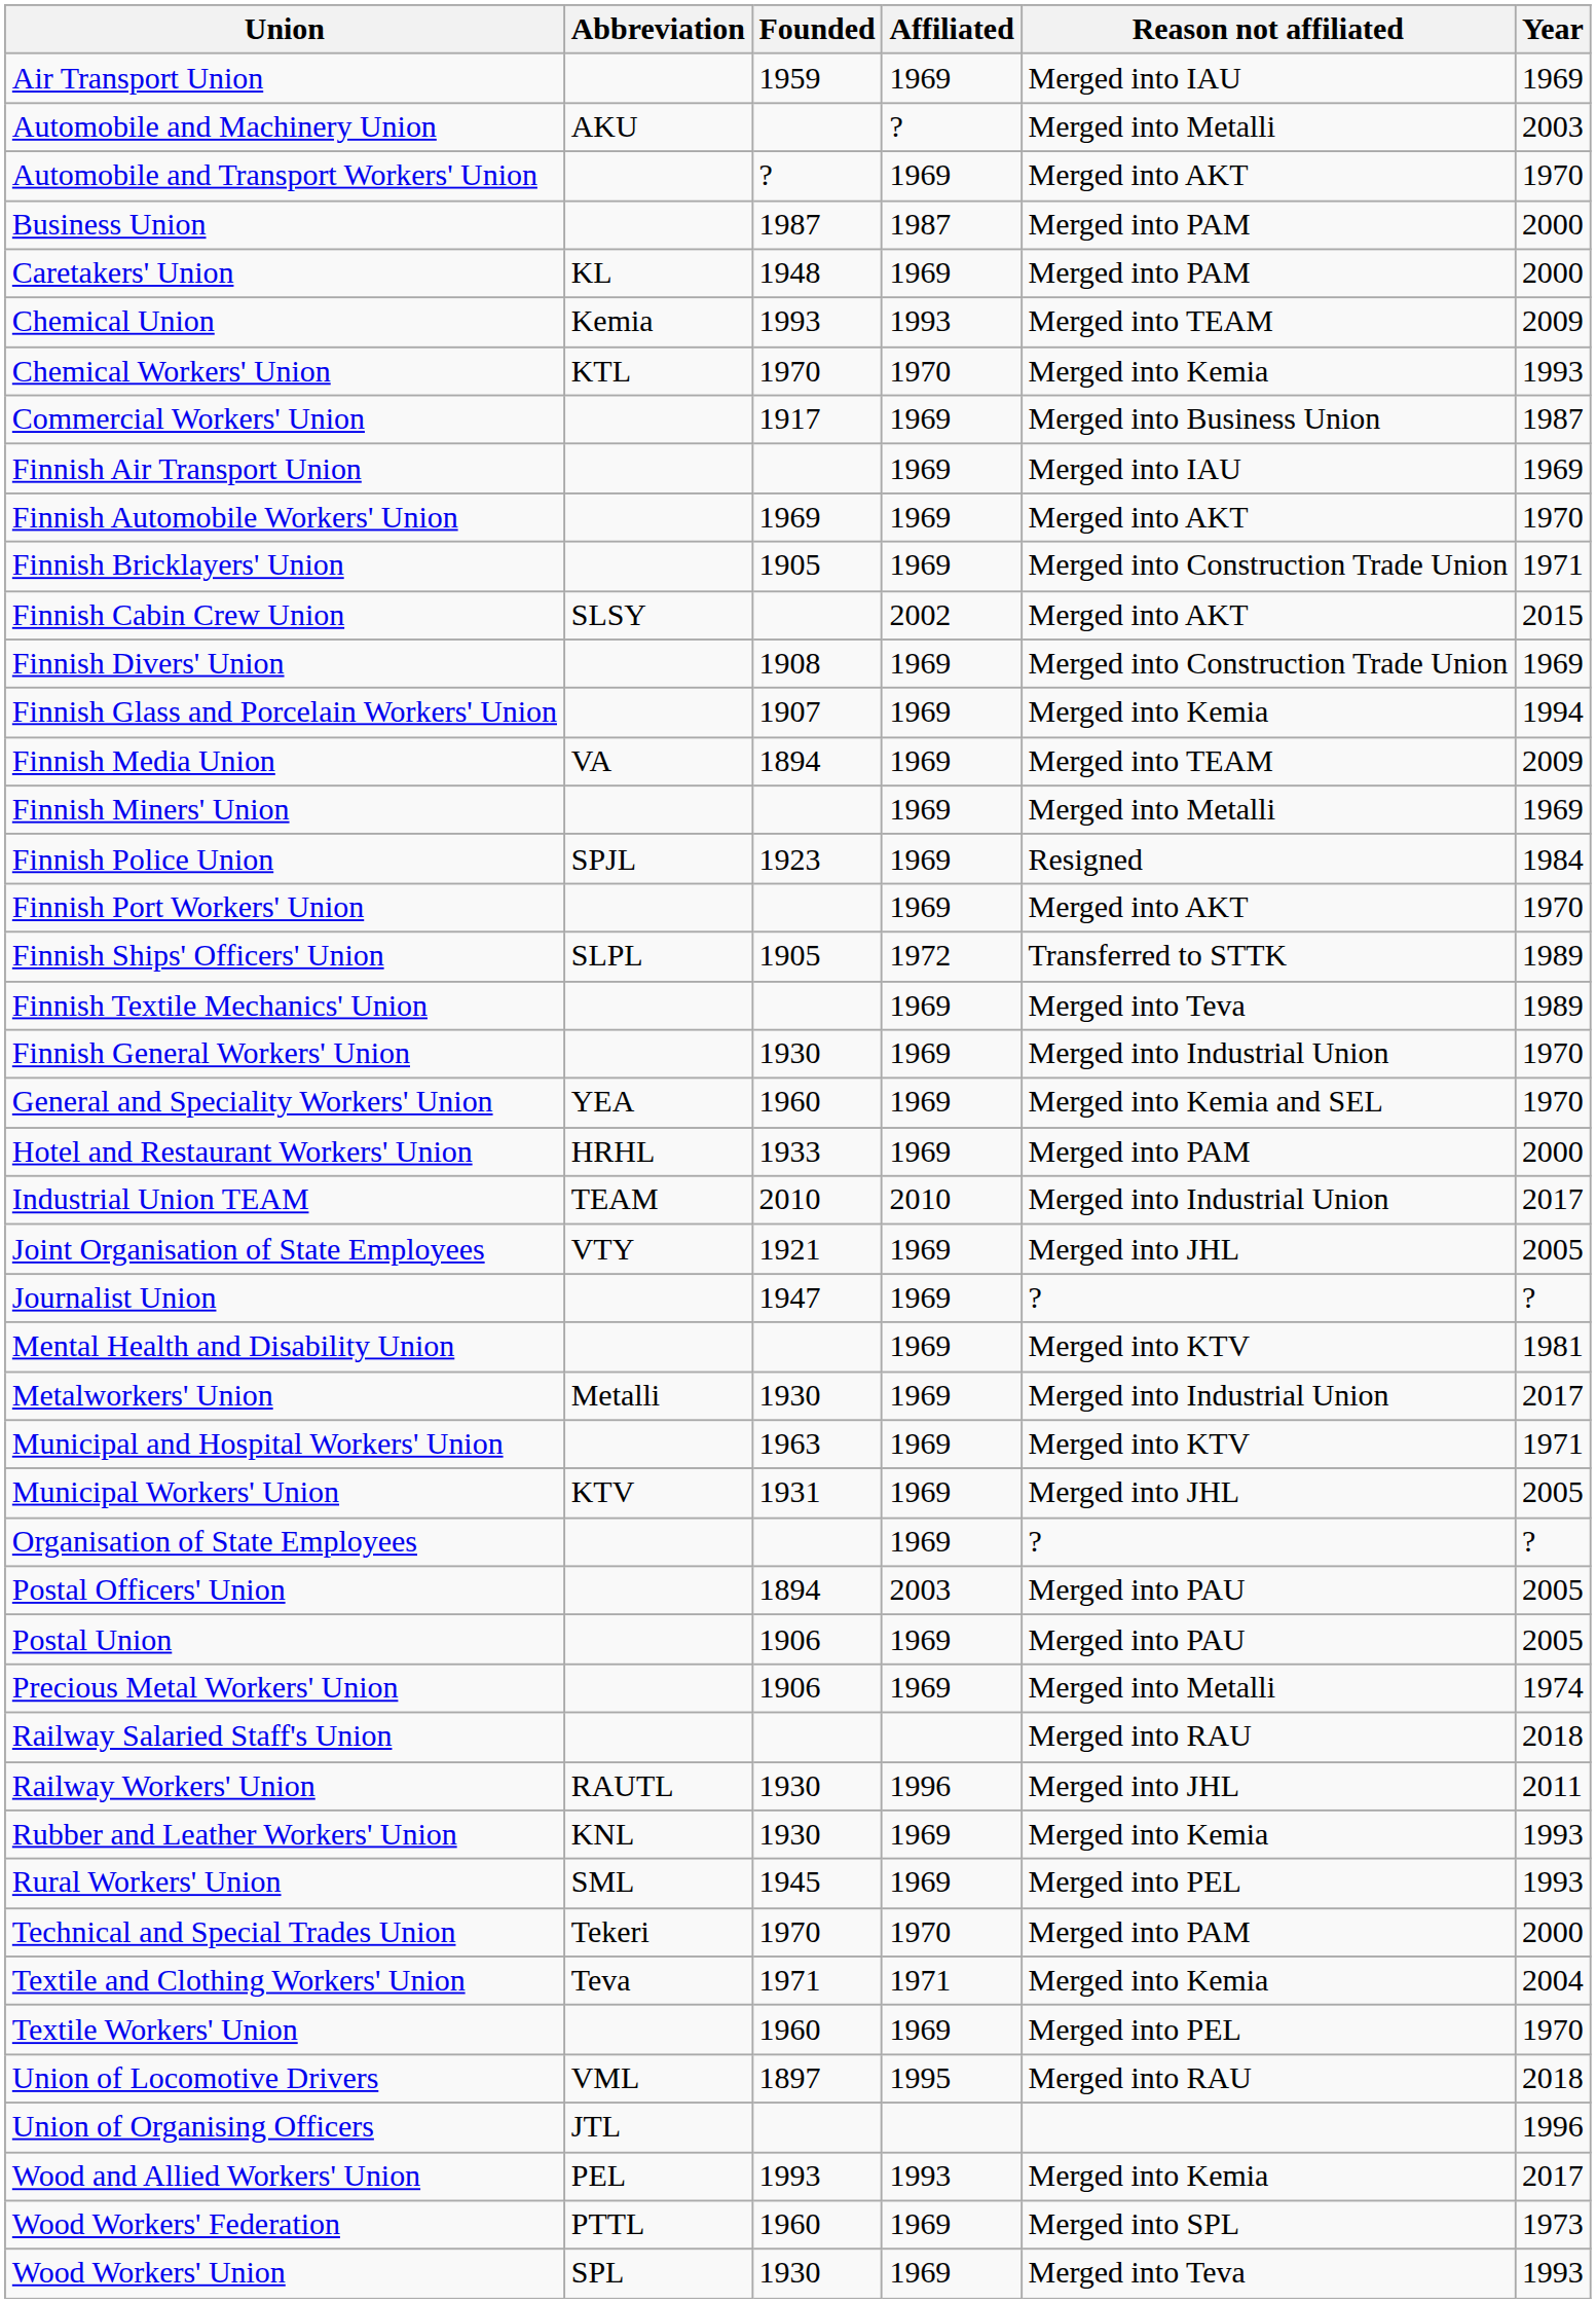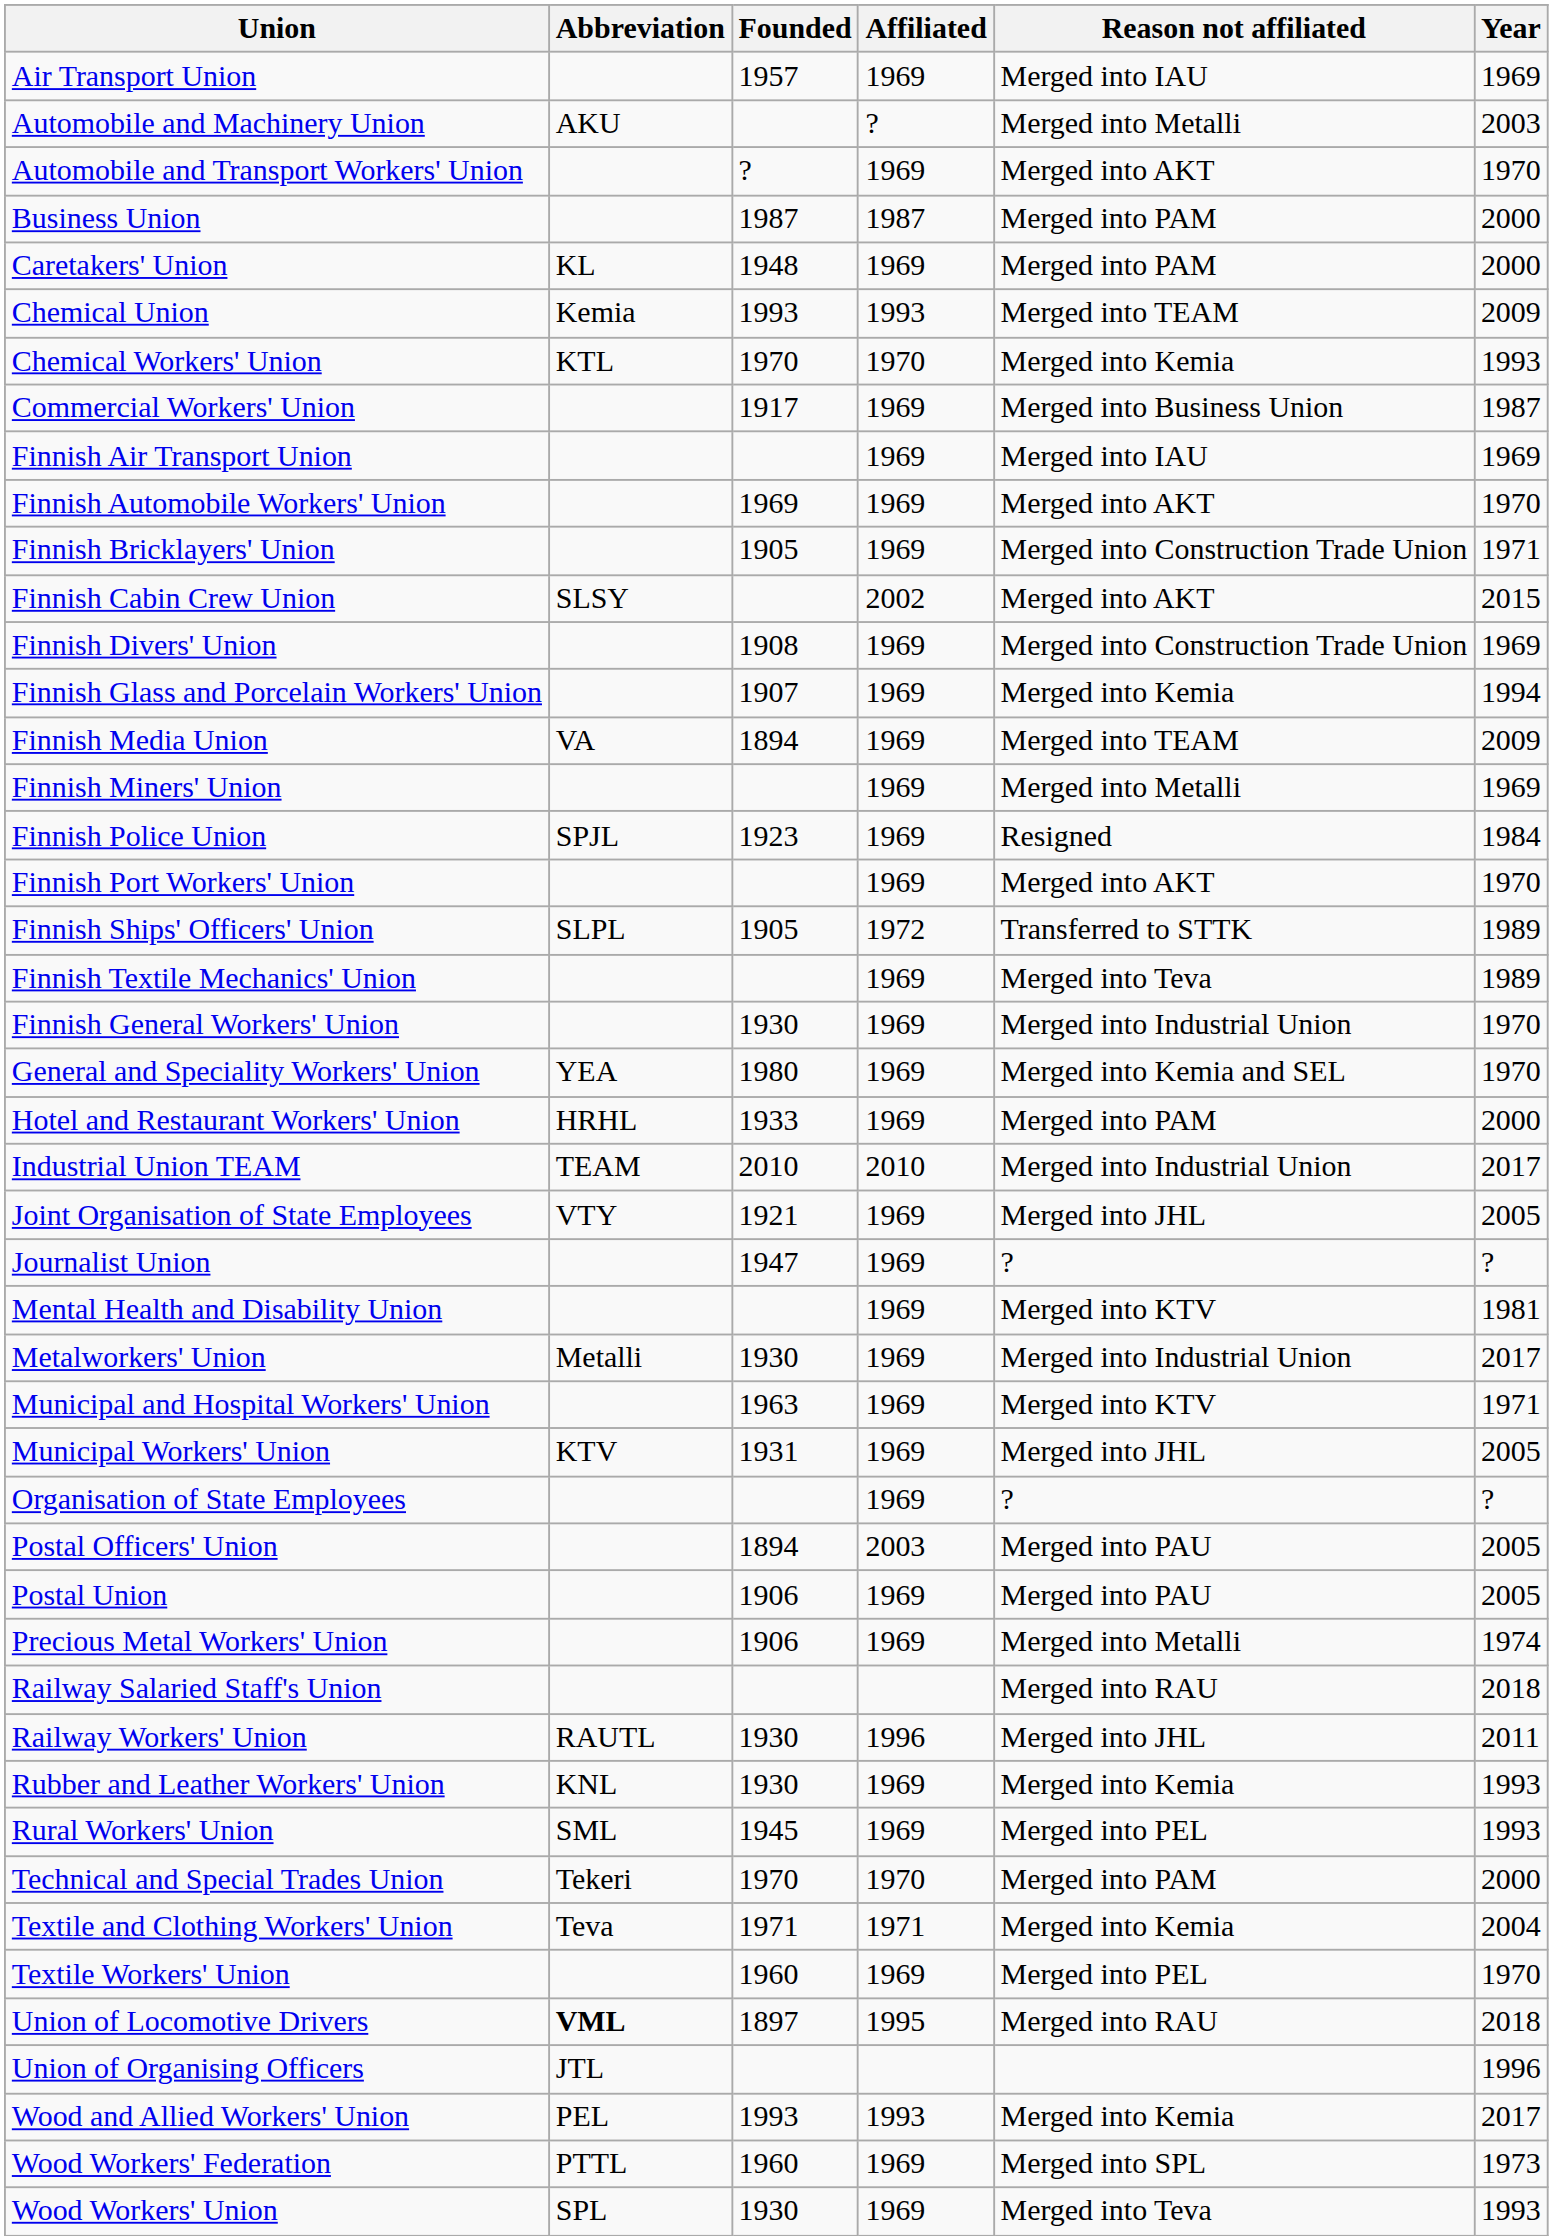Air Transport Union | Founded: 1959 -> 1957
General and Speciality Workers' Union | Founded: 1960 -> 1980
Union of Locomotive Drivers | Abbreviation: normal -> bold
